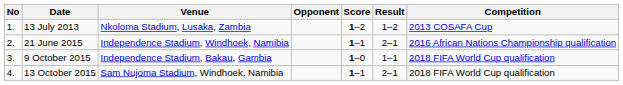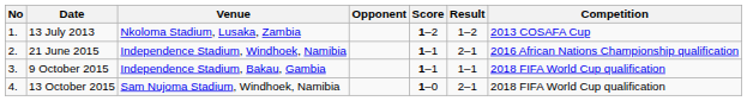9 October 2015 | Score: 1–0 -> 1–1
13 October 2015 | Score: 1–1 -> 1–0
